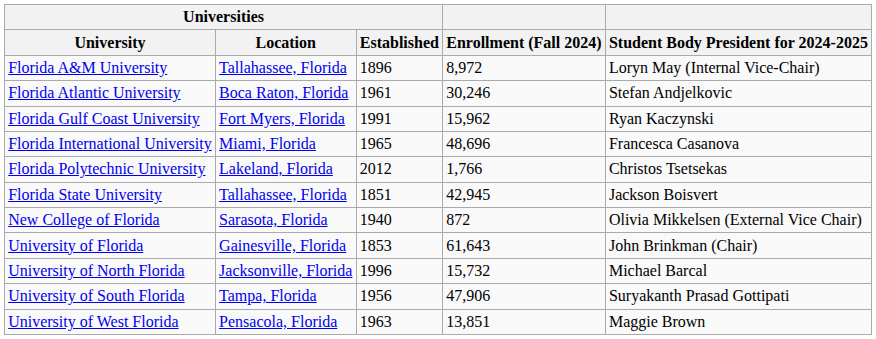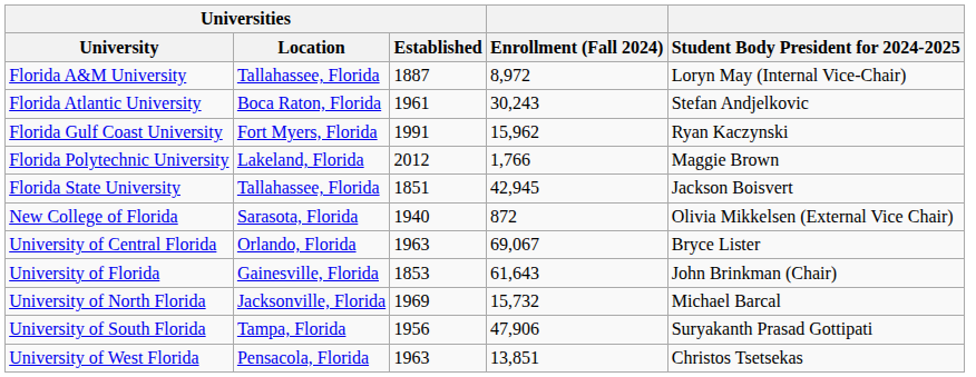Florida A&M University | Universities / Established: 1896 -> 1887
Florida Atlantic University | Enrollment (Fall 2024): 30,246 -> 30,243
- row: Florida International University | Miami, Florida | 1965 | 48,696 | Francesca Casanova
Florida Polytechnic University | Student Body President for 2024-2025: Christos Tsetsekas -> Maggie Brown
+ row: University of Central Florida | Orlando, Florida | 1963 | 69,067 | Bryce Lister
University of North Florida | Universities / Established: 1996 -> 1969
University of West Florida | Student Body President for 2024-2025: Maggie Brown -> Christos Tsetsekas
